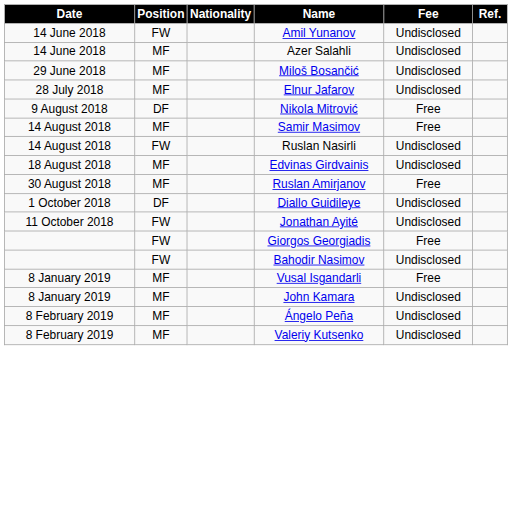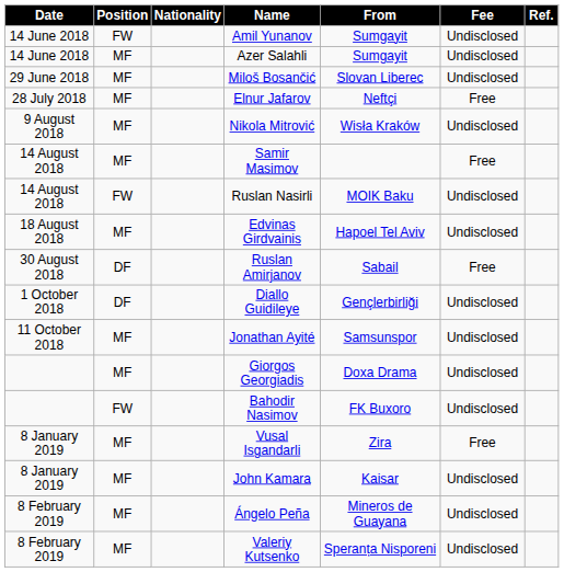+ column: From | Sumgayit | Sumgayit | Slovan Liberec | Neftçi | Wisła Kraków | MOIK Baku | Hapoel Tel Aviv | Sabail | Gençlerbirliği | Samsunspor | Doxa Drama | FK Buxoro | Zira | Kaisar | Mineros de Guayana | Speranța Nisporeni
Elnur Jafarov | Fee: Undisclosed -> Free
Nikola Mitrović | Position: DF -> MF
Nikola Mitrović | Fee: Free -> Undisclosed
Ruslan Amirjanov | Position: MF -> DF
Jonathan Ayité | Position: FW -> MF
Giorgos Georgiadis | Position: FW -> MF
Giorgos Georgiadis | Fee: Free -> Undisclosed
